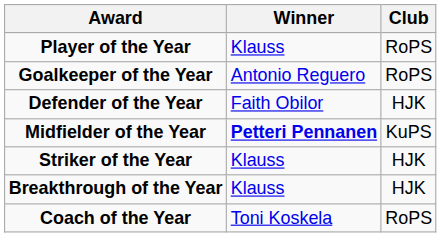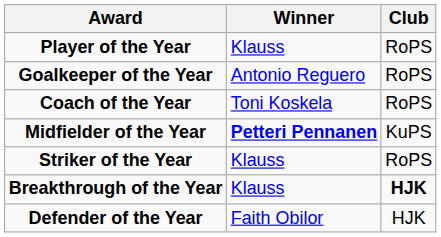rows swapped: Defender of the Year <-> Coach of the Year
Striker of the Year | Club: HJK -> RoPS
Breakthrough of the Year | Club: normal -> bold
